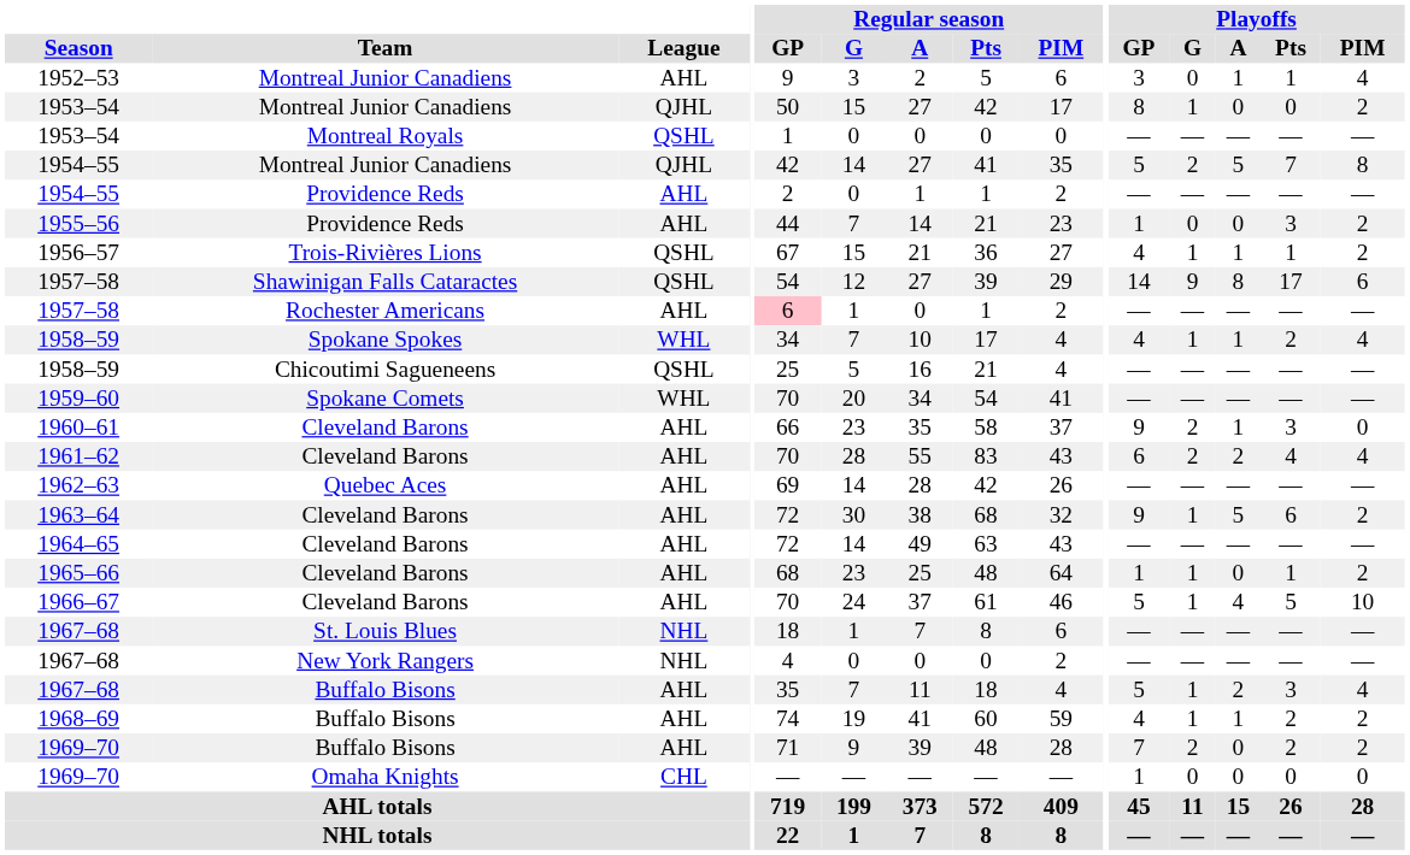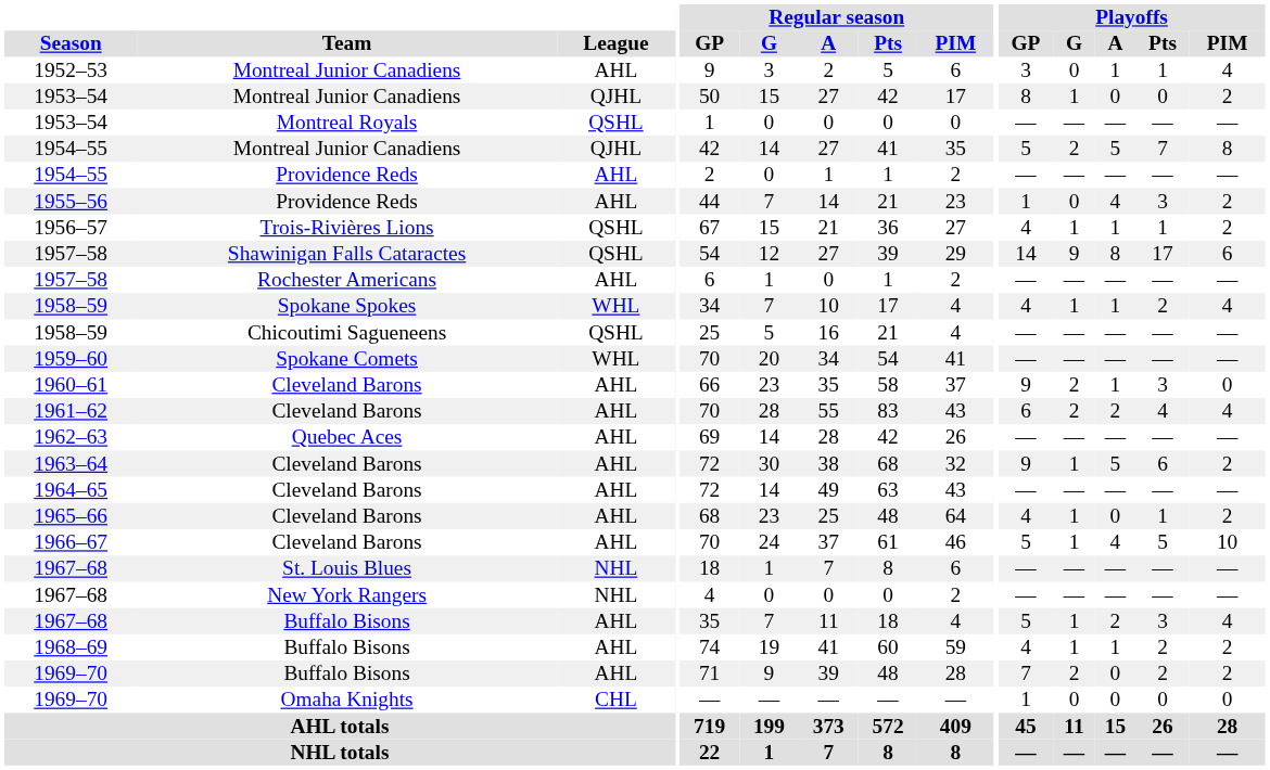1955–56 | Playoffs / A: 0 -> 4
1957–58 / Rochester Americans | Regular season / GP: pink background -> no background
1965–66 | Playoffs / GP: 1 -> 4
